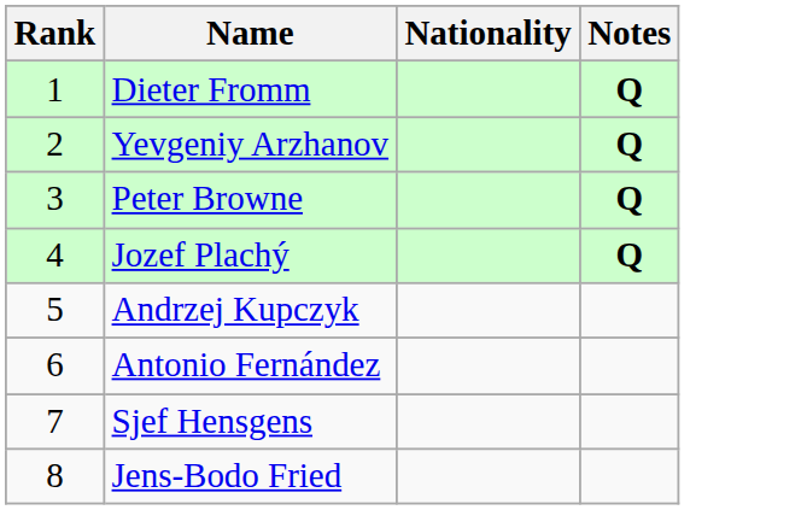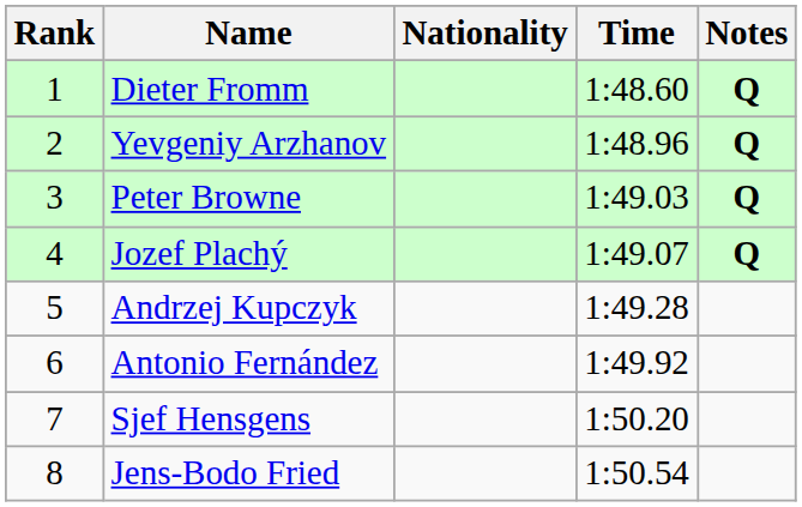+ column: Time | 1:48.60 | 1:48.96 | 1:49.03 | 1:49.07 | 1:49.28 | 1:49.92 | 1:50.20 | 1:50.54
